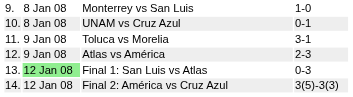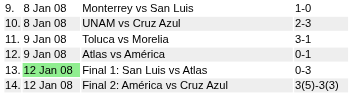UNAM vs Cruz Azul | column 4: 0-1 -> 2-3
Atlas vs América | column 4: 2-3 -> 0-1
